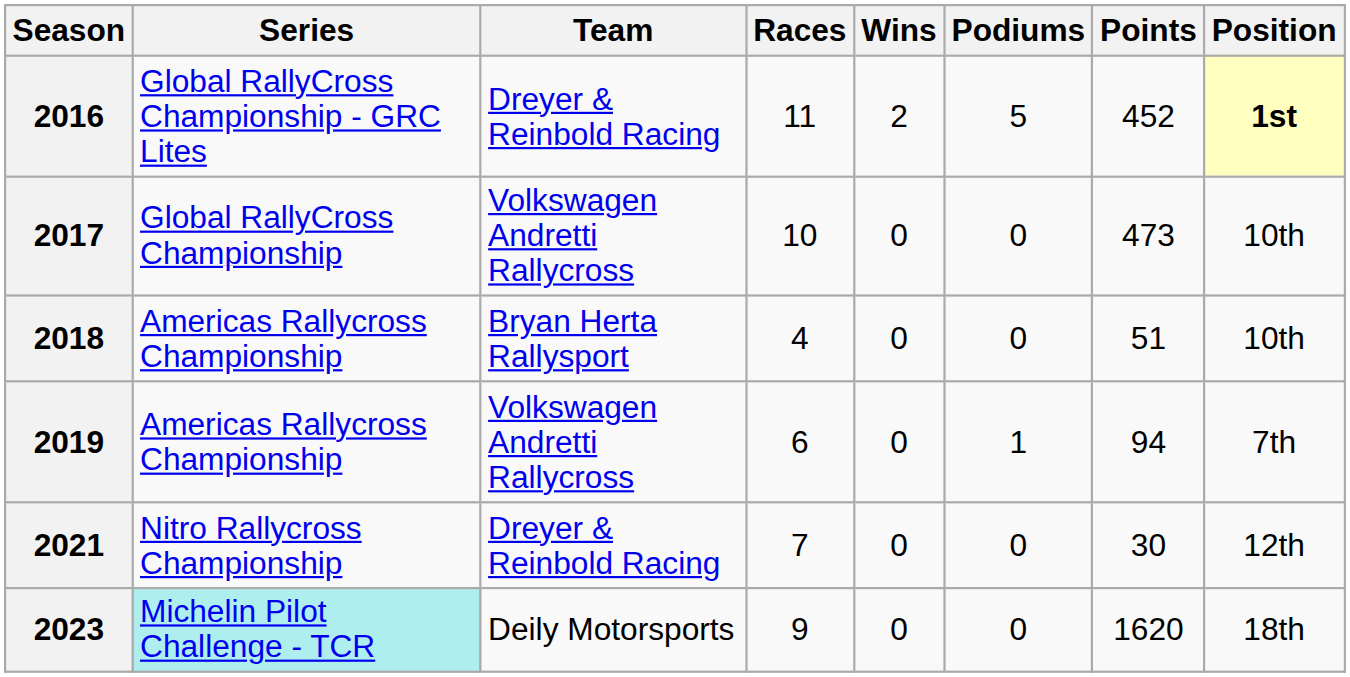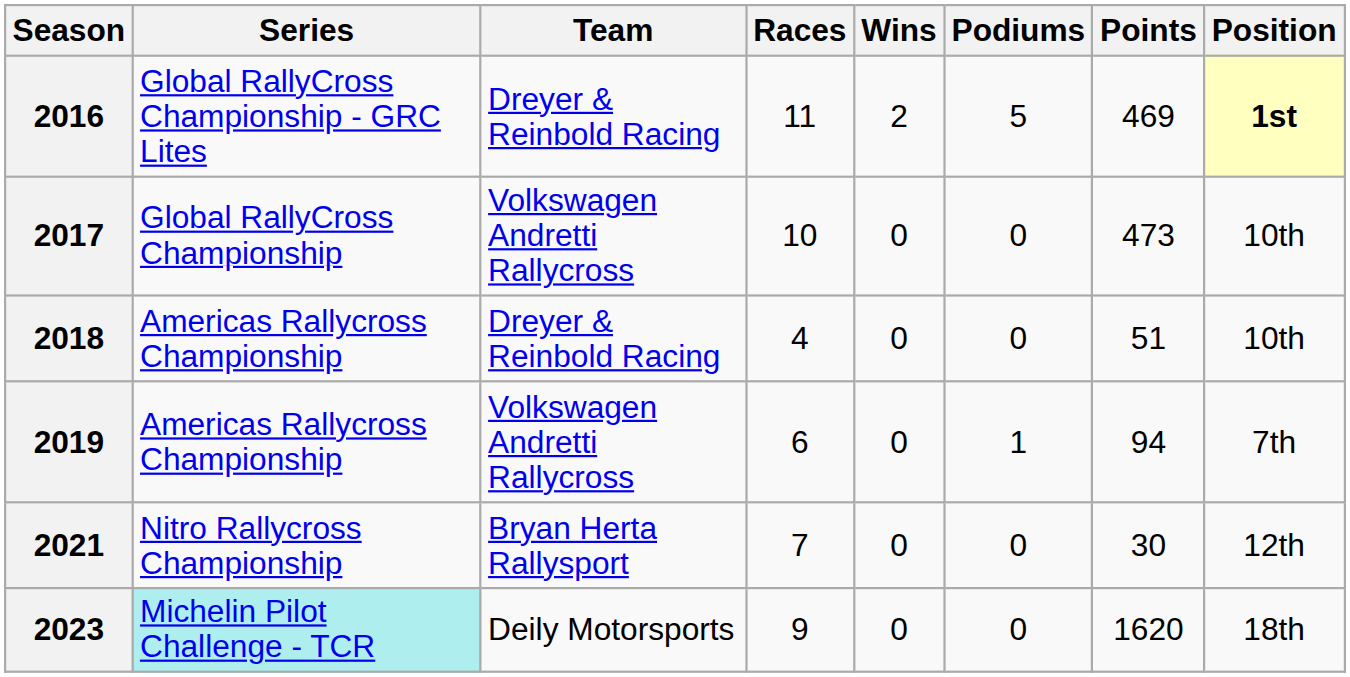2016 | Points: 452 -> 469
2018 | Team: Bryan Herta Rallysport -> Dreyer & Reinbold Racing
2021 | Team: Dreyer & Reinbold Racing -> Bryan Herta Rallysport
